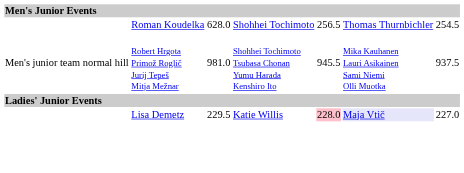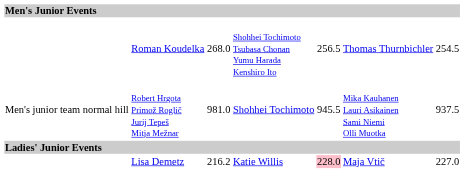Roman Koudelka | column 3: 628.0 -> 268.0
Roman Koudelka | column 4: Shohhei Tochimoto -> Shohhei Tochimoto Tsubasa Chonan Yumu Harada Kenshiro Ito
Robert Hrgota Primož Roglič Jurij Tepeš Mitja Mežnar | column 4: Shohhei Tochimoto Tsubasa Chonan Yumu Harada Kenshiro Ito -> Shohhei Tochimoto
Lisa Demetz | column 3: 229.5 -> 216.2
Lisa Demetz | column 6: lavender background -> no background
